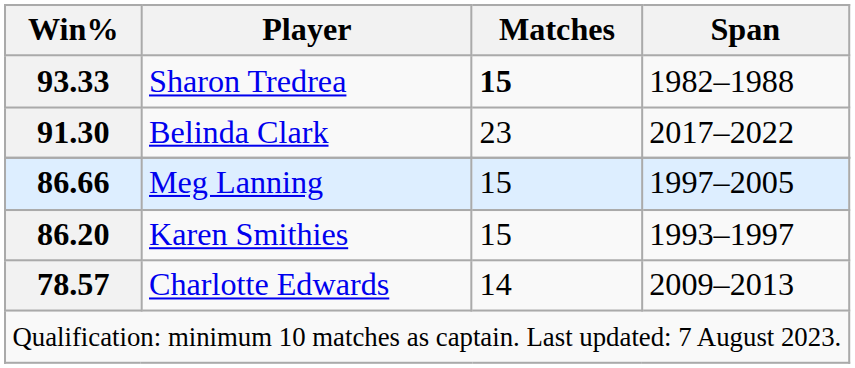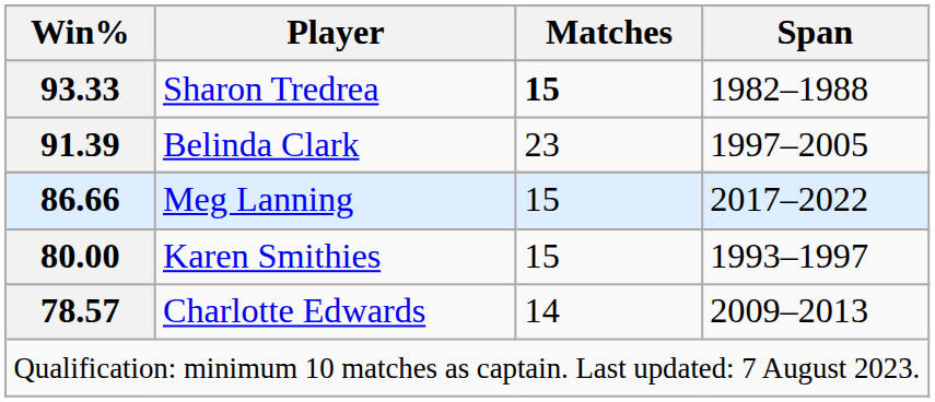Belinda Clark | Win%: 91.30 -> 91.39
Belinda Clark | Span: 2017–2022 -> 1997–2005
Meg Lanning | Span: 1997–2005 -> 2017–2022
Karen Smithies | Win%: 86.20 -> 80.00
